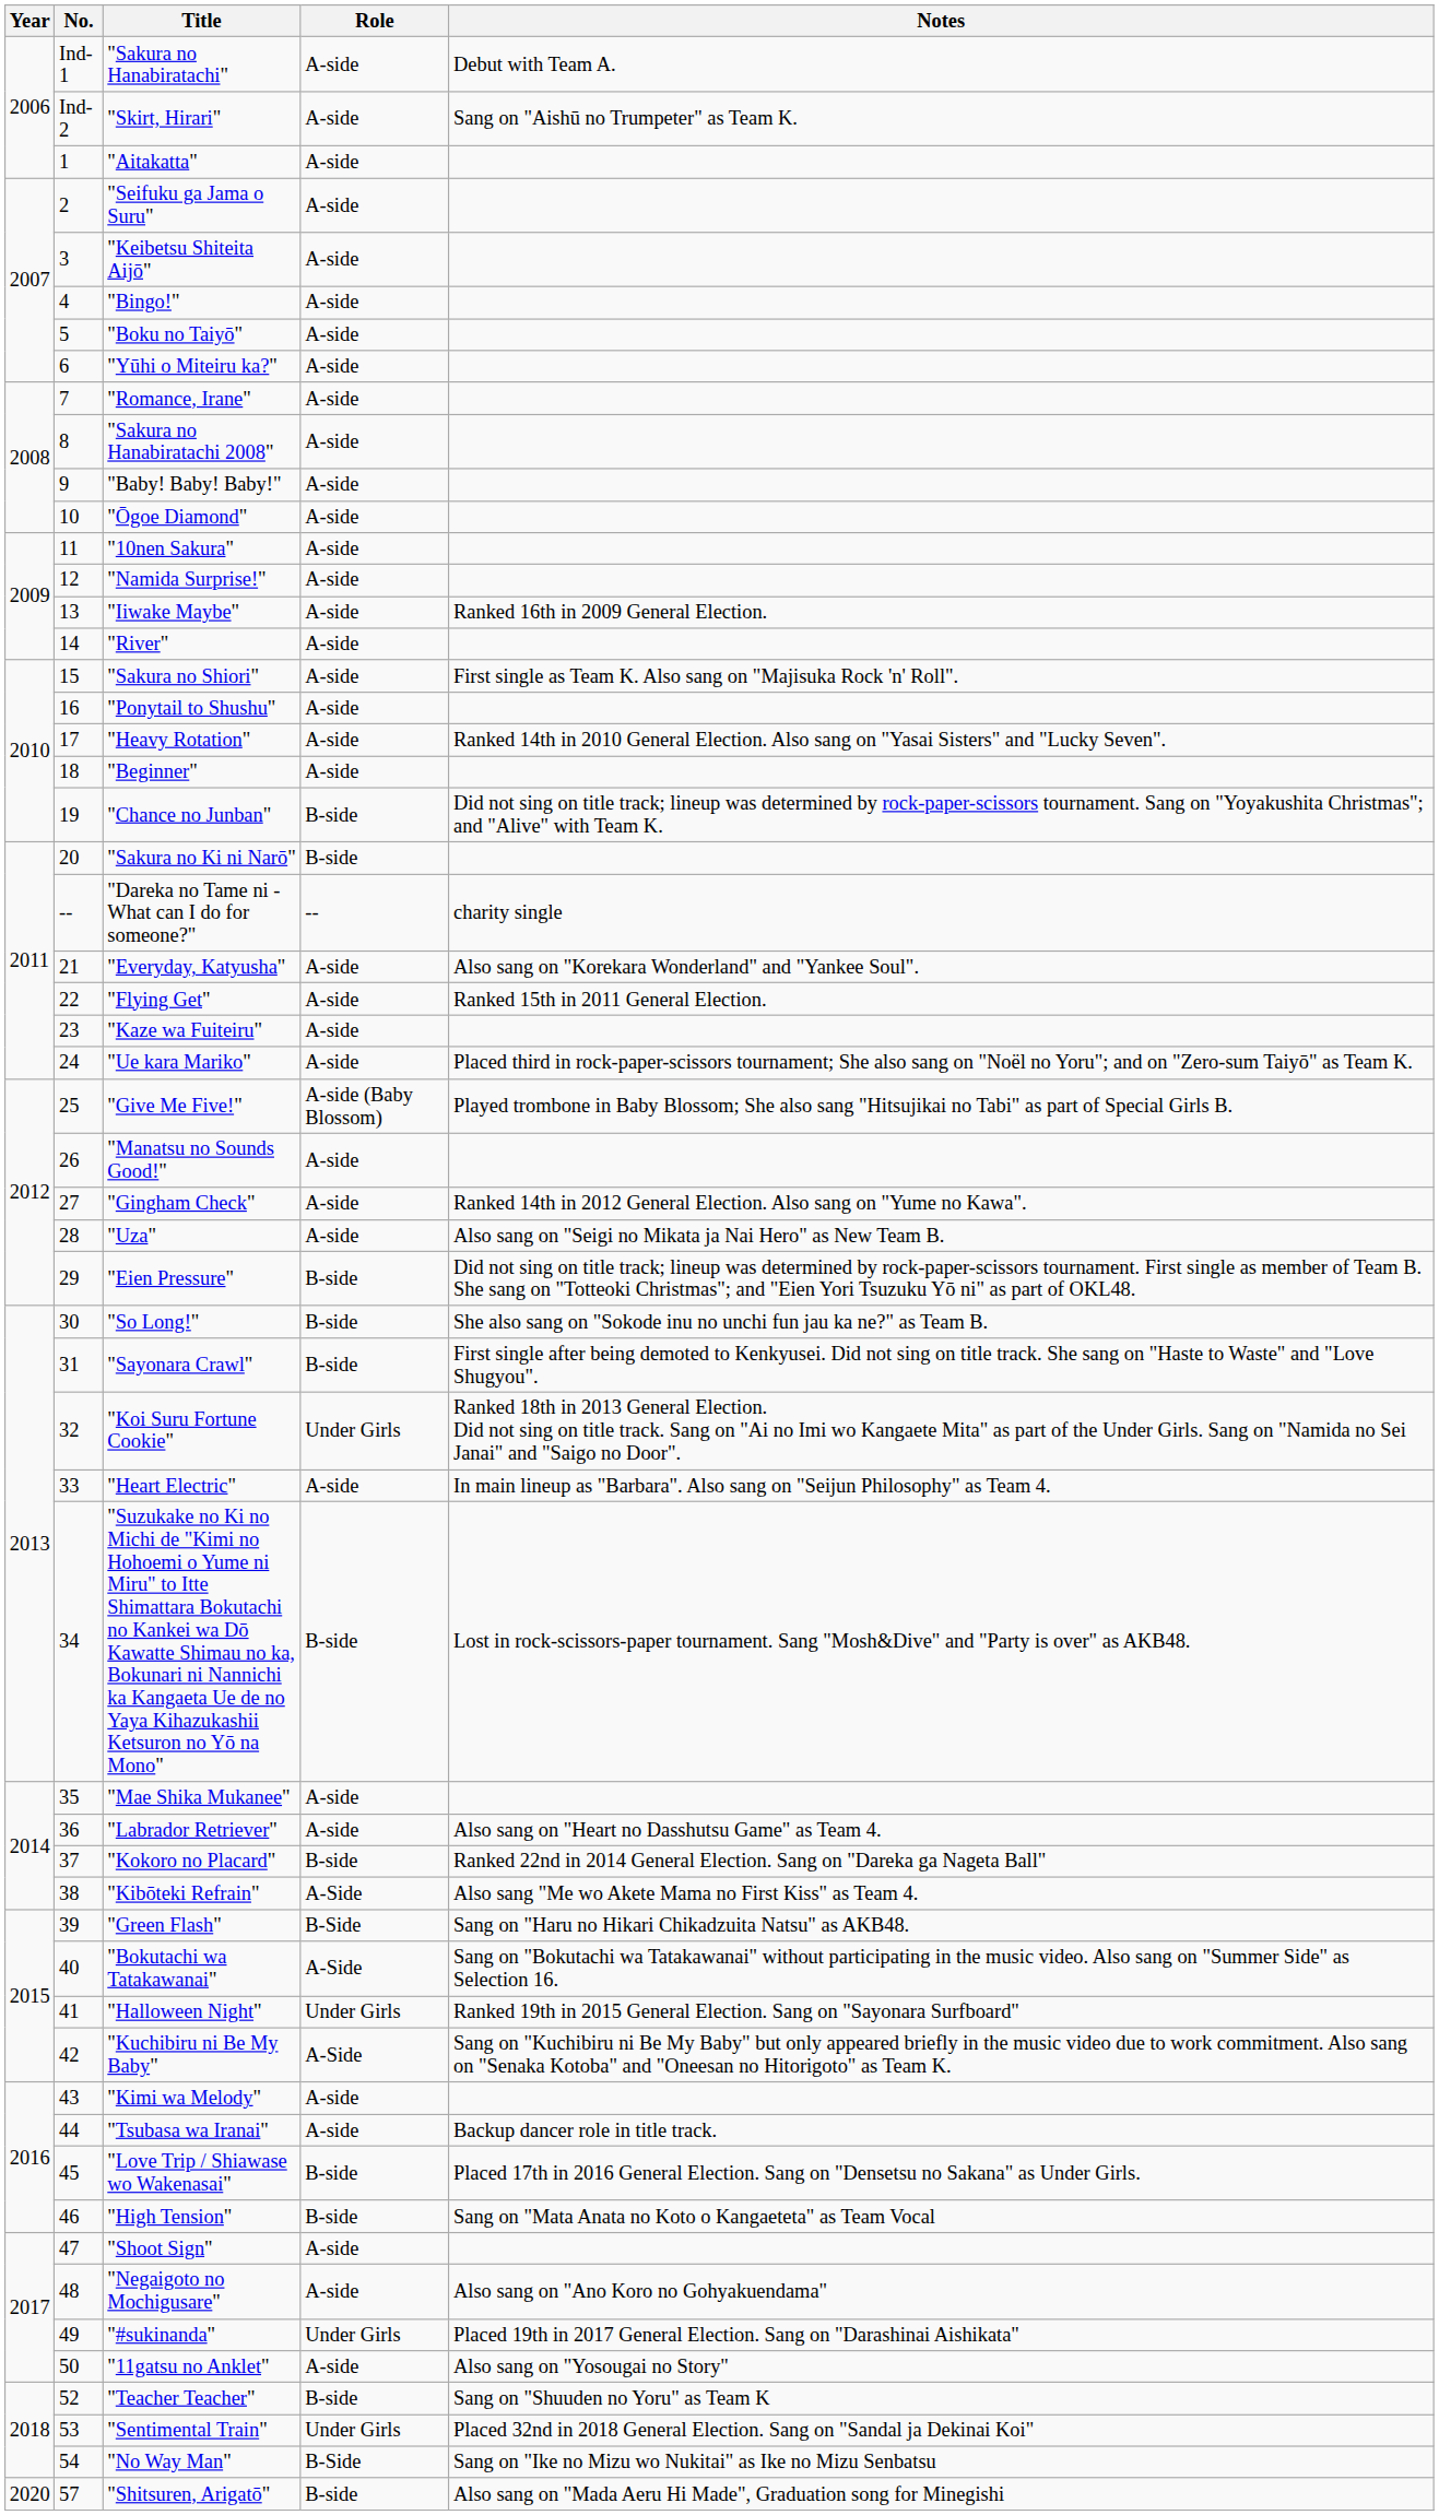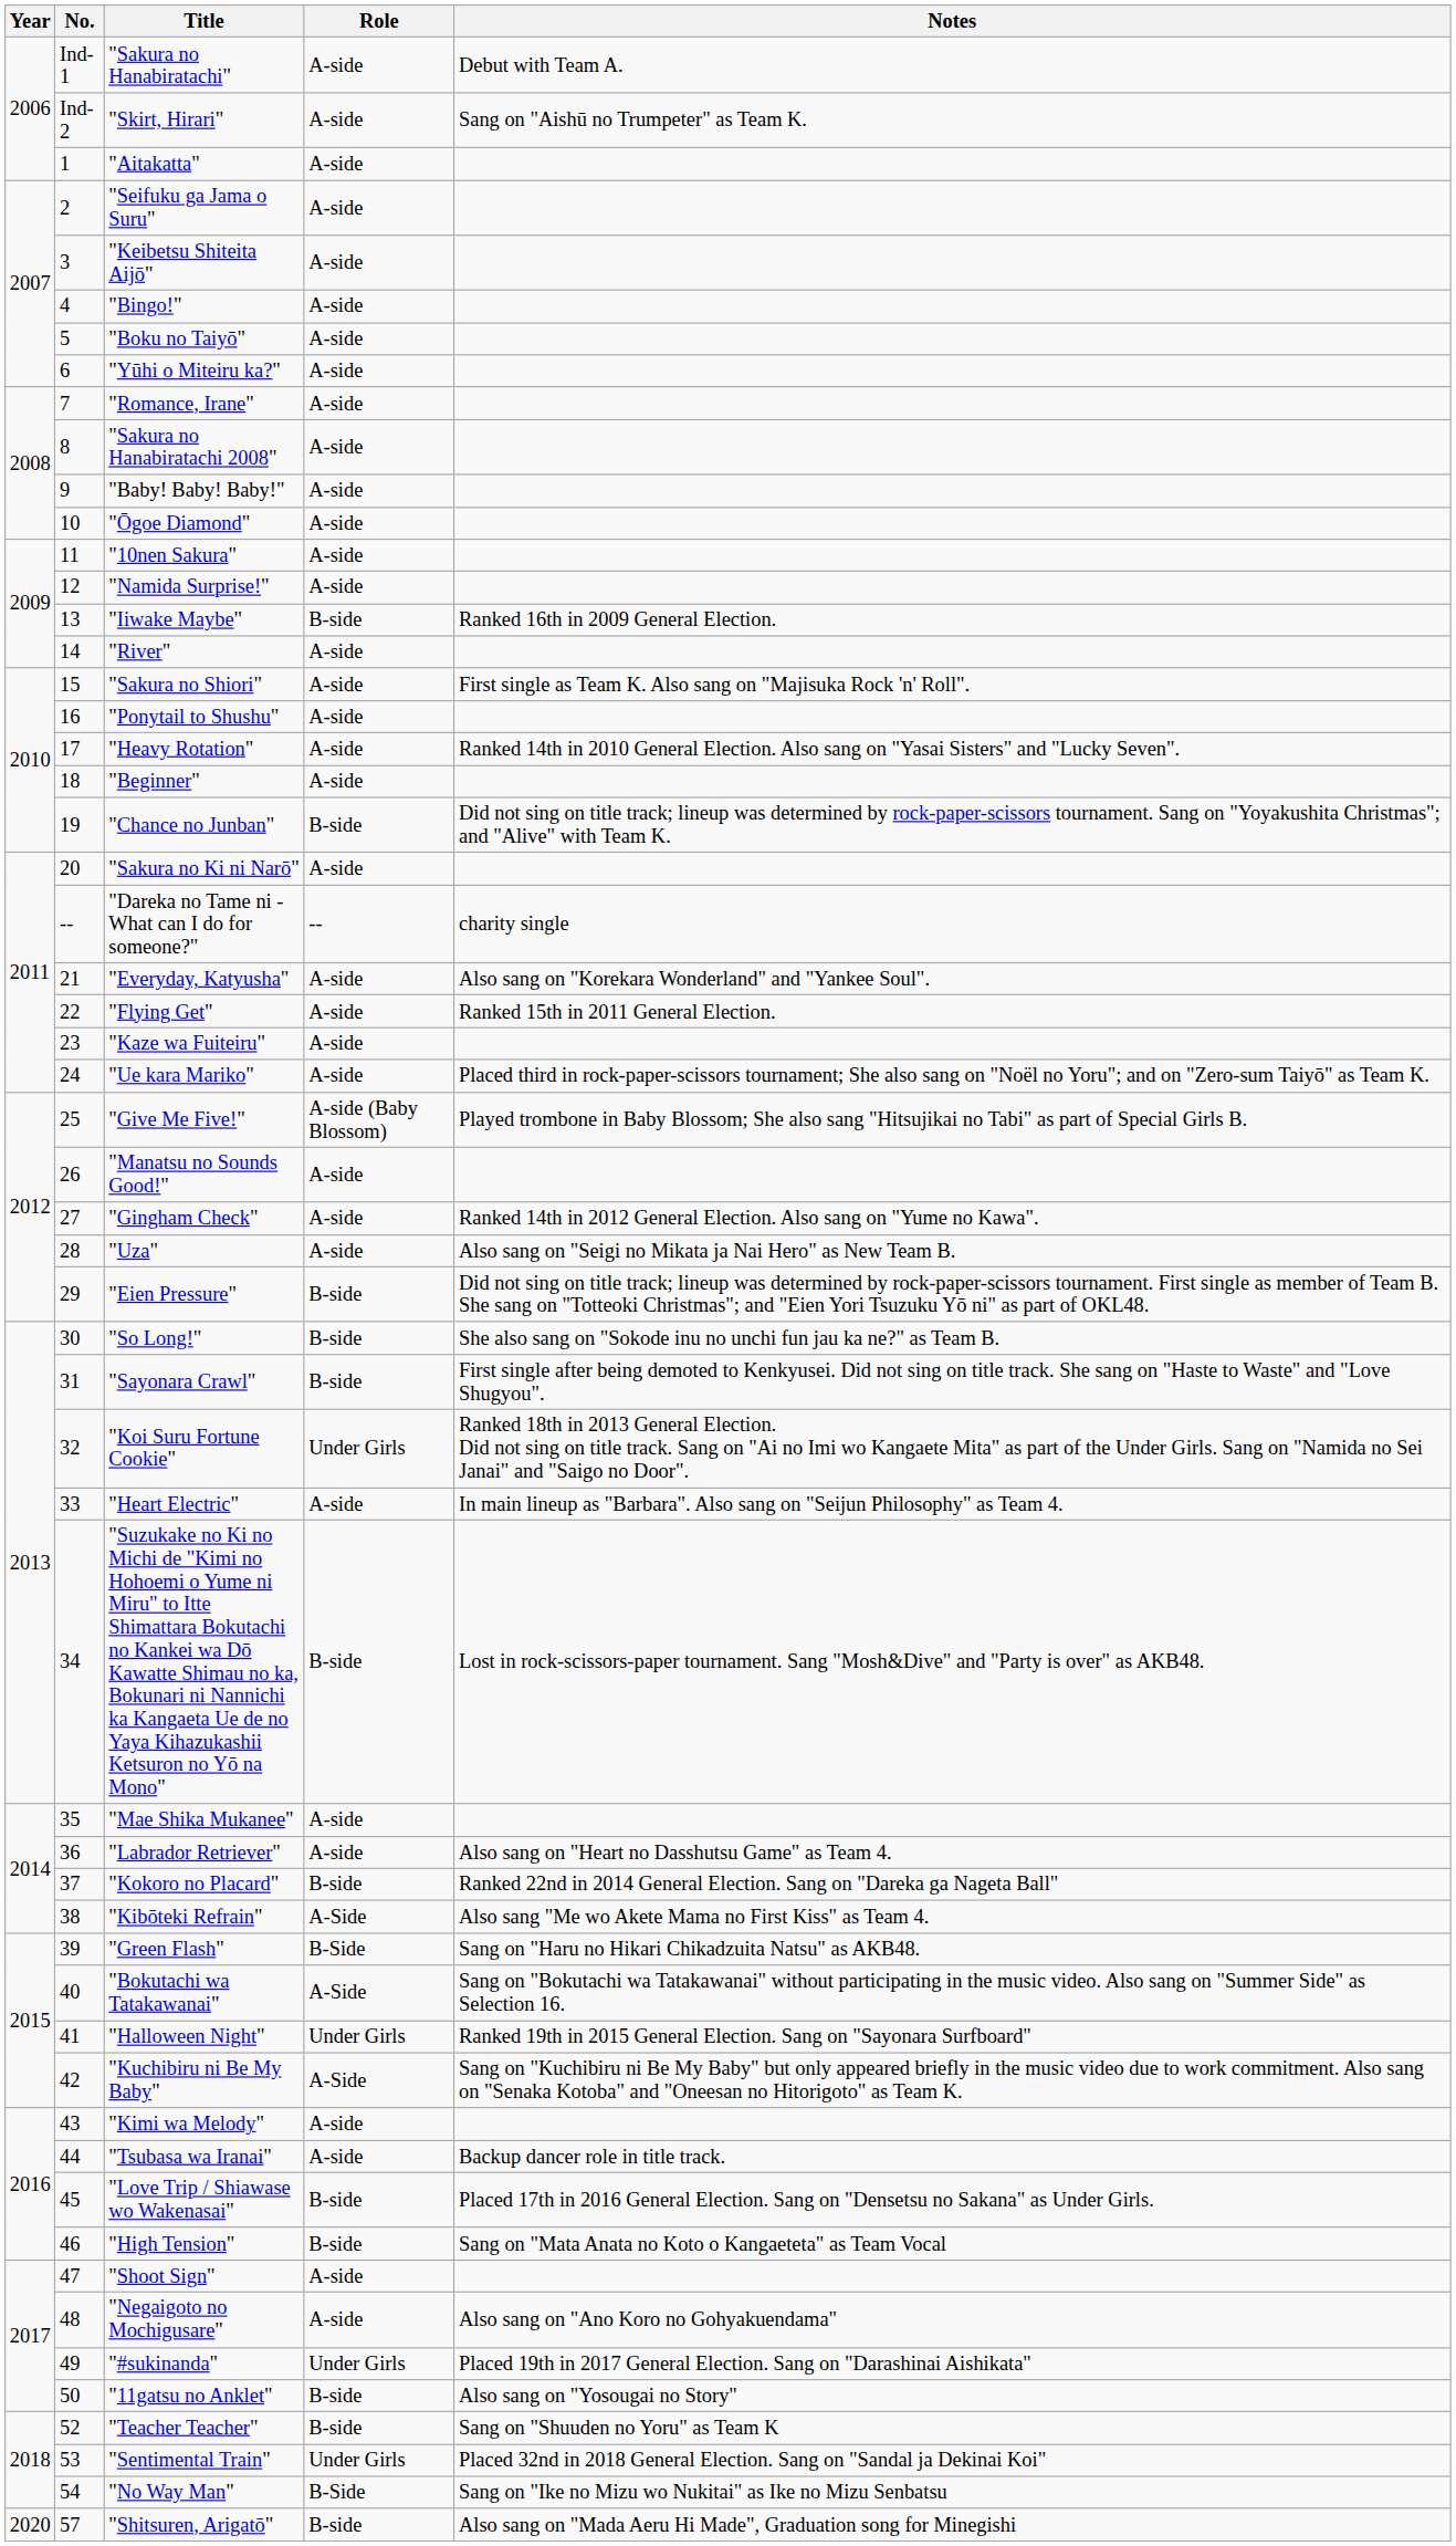"Iiwake Maybe" | Role: A-side -> B-side
"Sakura no Ki ni Narō" | Role: B-side -> A-side
"11gatsu no Anklet" | Role: A-side -> B-side
